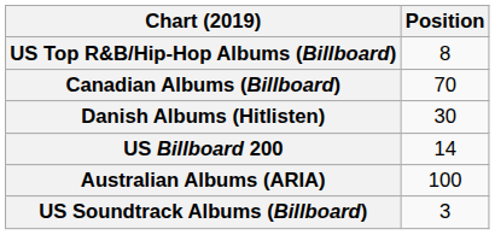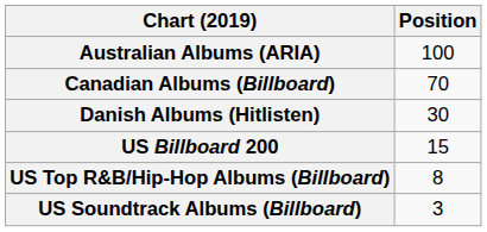rows swapped: Australian Albums (ARIA) <-> US Top R&B/Hip-Hop Albums (Billboard)
US Billboard 200 | Position: 14 -> 15
